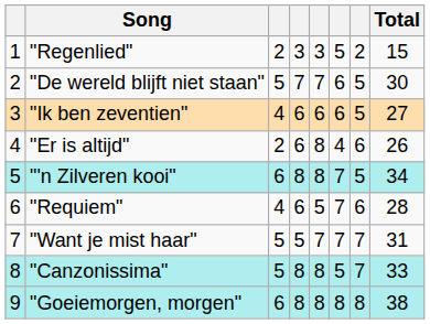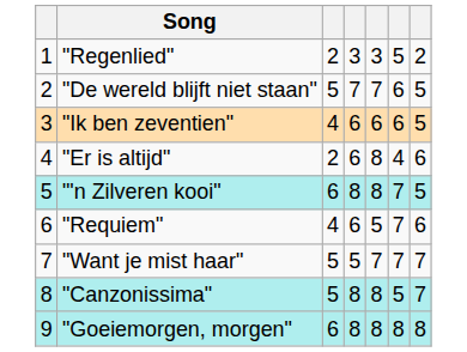- column: Total | 15 | 30 | 27 | 26 | 34 | 28 | 31 | 33 | 38
